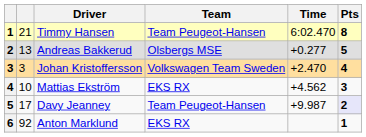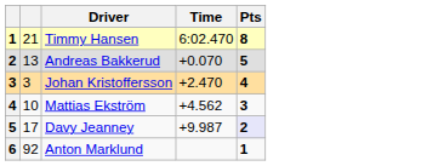- column: Team | Team Peugeot-Hansen | Olsbergs MSE | Volkswagen Team Sweden | EKS RX | Team Peugeot-Hansen | EKS RX
Andreas Bakkerud | Time: +0.277 -> +0.070
